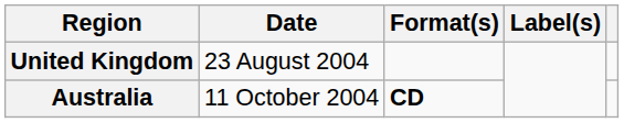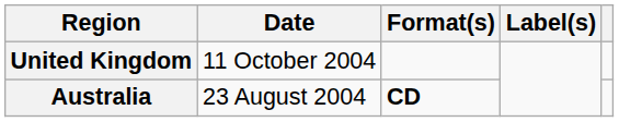United Kingdom | Date: 23 August 2004 -> 11 October 2004
Australia | Date: 11 October 2004 -> 23 August 2004
